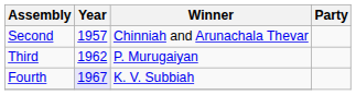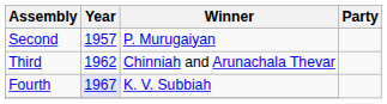Second | Winner: Chinniah and Arunachala Thevar -> P. Murugaiyan
Third | Winner: P. Murugaiyan -> Chinniah and Arunachala Thevar
